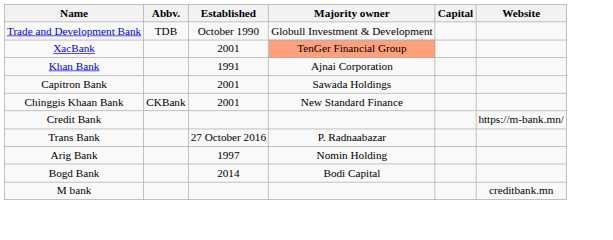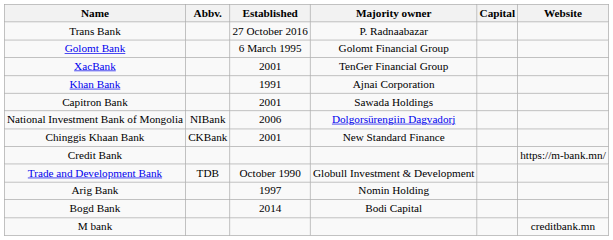rows swapped: Trade and Development Bank <-> Trans Bank
+ row: Golomt Bank | 6 March 1995 | Golomt Financial Group
XacBank | Majority owner: lightsalmon background -> no background
+ row: National Investment Bank of Mongolia | NIBank | 2006 | Dolgorsürengiin Dagvadorj
